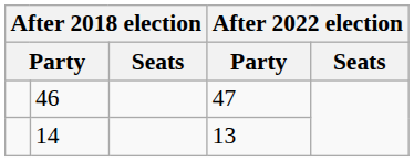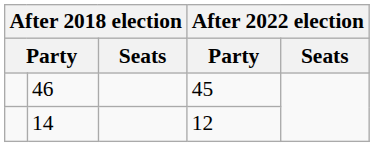46 | column 4: 47 -> 45
14 | column 4: 13 -> 12
